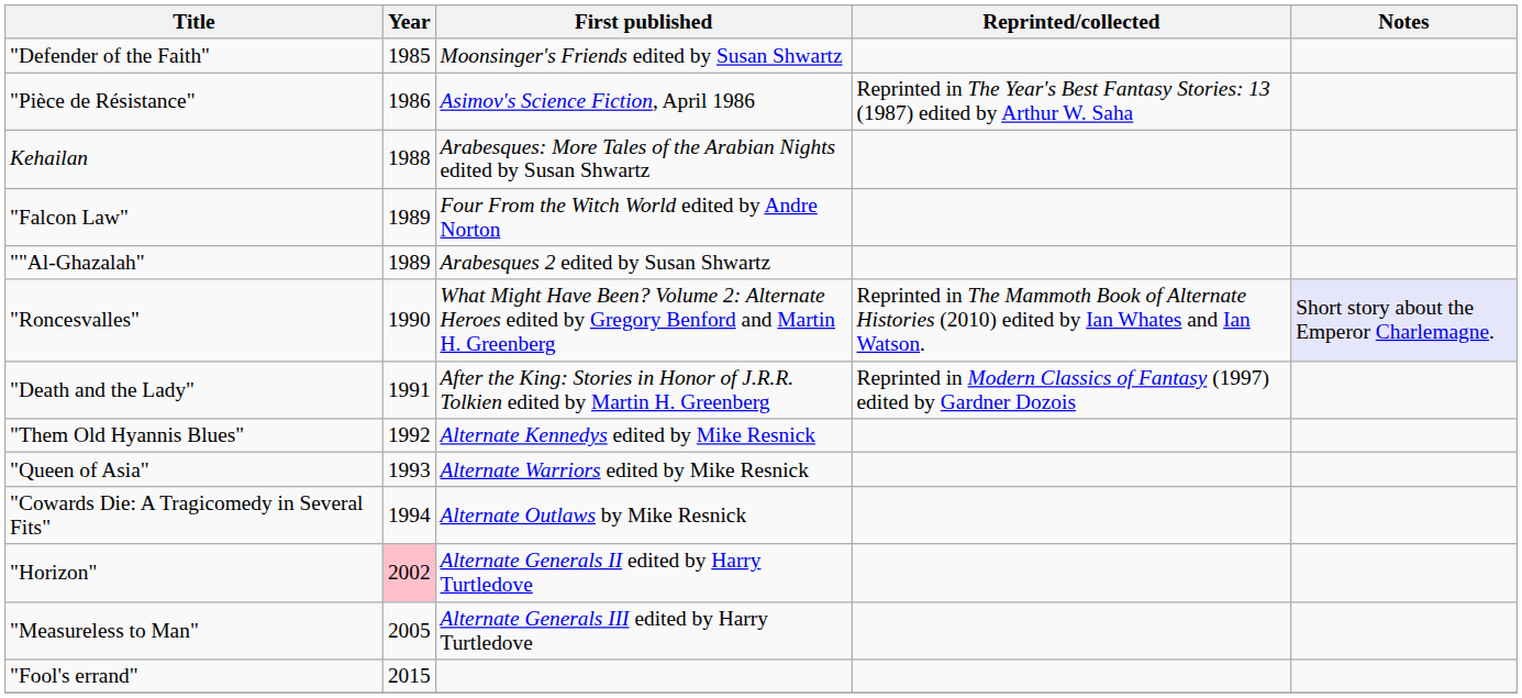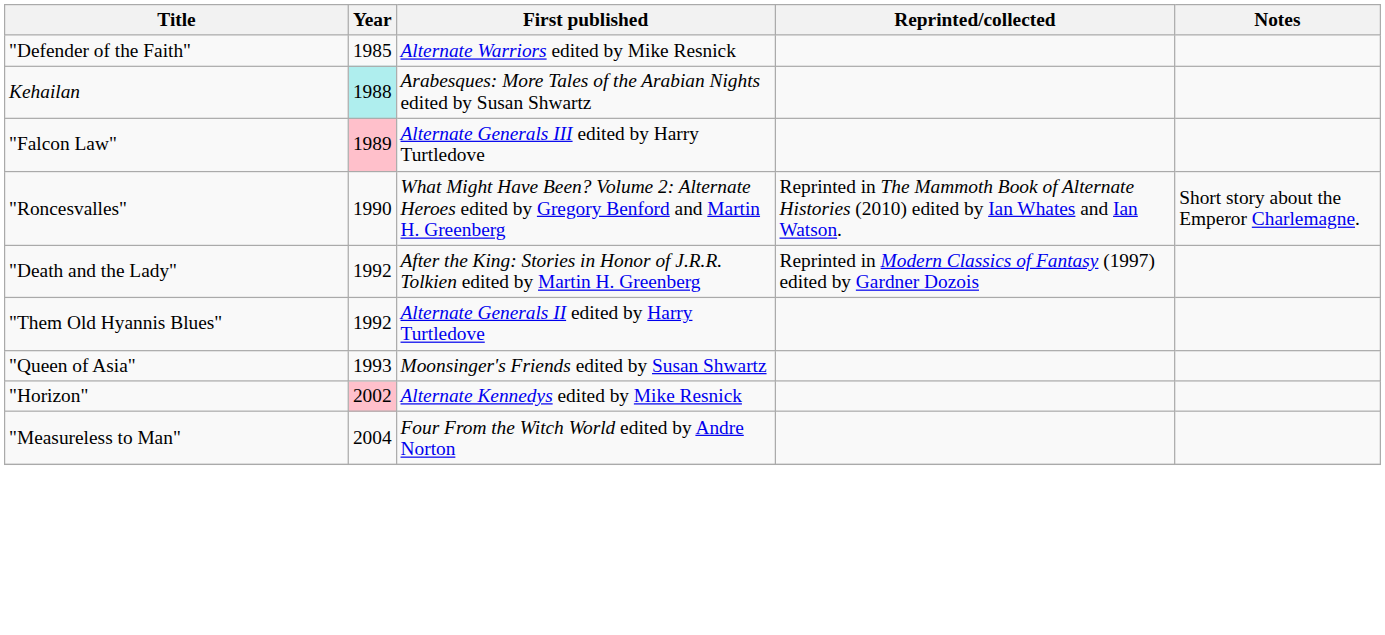"Defender of the Faith" | First published: Moonsinger's Friends edited by Susan Shwartz -> Alternate Warriors edited by Mike Resnick
- row: "Pièce de Résistance" | 1986 | Asimov's Science Fiction, April 1986 | Reprinted in The Year's Best Fantasy Stories: 13 (1987) edited by Arthur W. Saha
Kehailan | Year: no background -> paleturquoise background
"Falcon Law" | Year: no background -> pink background
"Falcon Law" | First published: Four From the Witch World edited by Andre Norton -> Alternate Generals III edited by Harry Turtledove
- row: ""Al-Ghazalah" | 1989 | Arabesques 2 edited by Susan Shwartz
"Roncesvalles" | Notes: lavender background -> no background
"Death and the Lady" | Year: 1991 -> 1992
"Them Old Hyannis Blues" | First published: Alternate Kennedys edited by Mike Resnick -> Alternate Generals II edited by Harry Turtledove
"Queen of Asia" | First published: Alternate Warriors edited by Mike Resnick -> Moonsinger's Friends edited by Susan Shwartz
- row: "Cowards Die: A Tragicomedy in Several Fits" | 1994 | Alternate Outlaws by Mike Resnick
"Horizon" | First published: Alternate Generals II edited by Harry Turtledove -> Alternate Kennedys edited by Mike Resnick
"Measureless to Man" | Year: 2005 -> 2004
"Measureless to Man" | First published: Alternate Generals III edited by Harry Turtledove -> Four From the Witch World edited by Andre Norton
- row: "Fool's errand" | 2015
